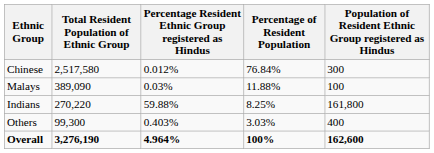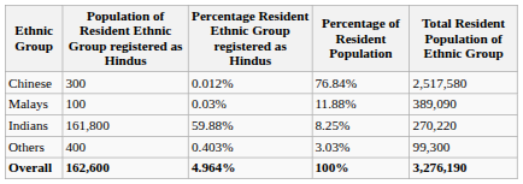columns swapped: Population of Resident Ethnic Group registered as Hindus <-> Total Resident Population of Ethnic Group
